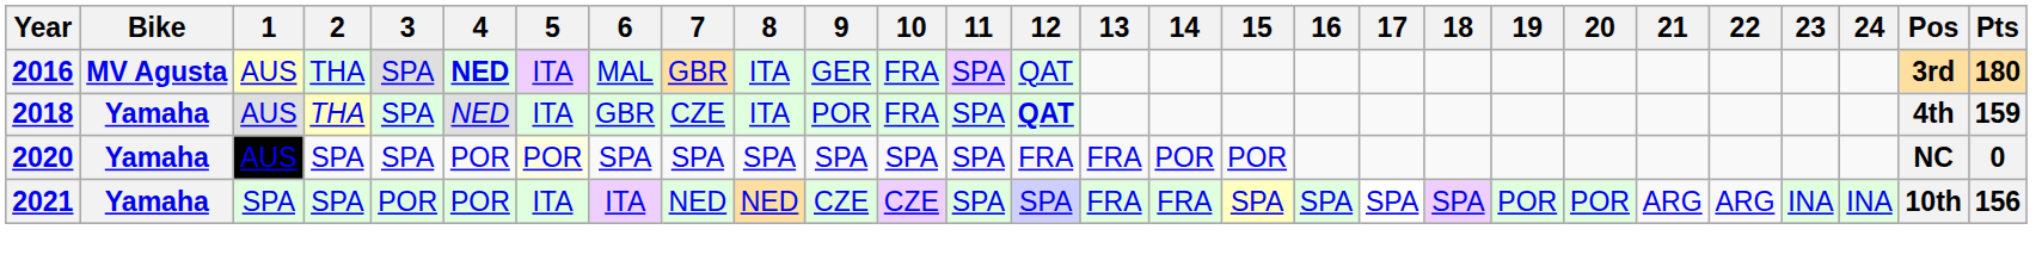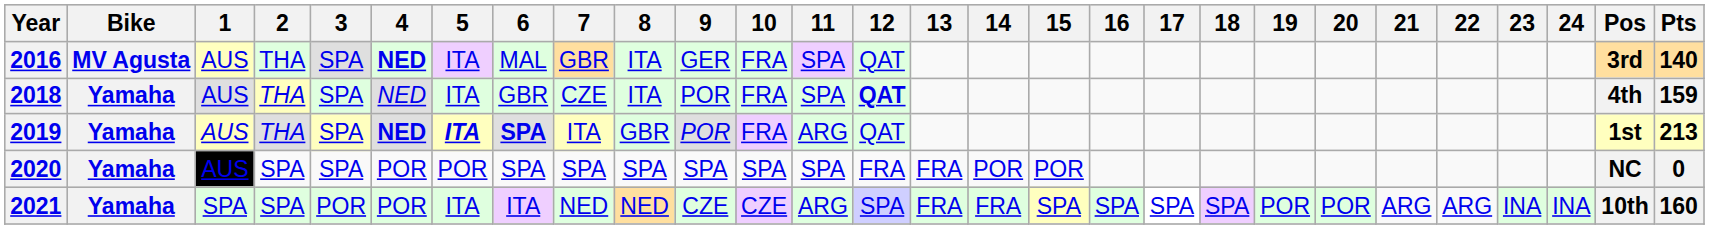2016 | Pts: 180 -> 140
+ row: 2019 | Yamaha | AUS | THA | SPA | NED | ITA | SPA | ITA | GBR | POR | FRA | ARG | QAT | 1st | 213
2020 | 5: lightyellow background -> no background
2021 | 11: SPA -> ARG
2021 | Pts: 156 -> 160
